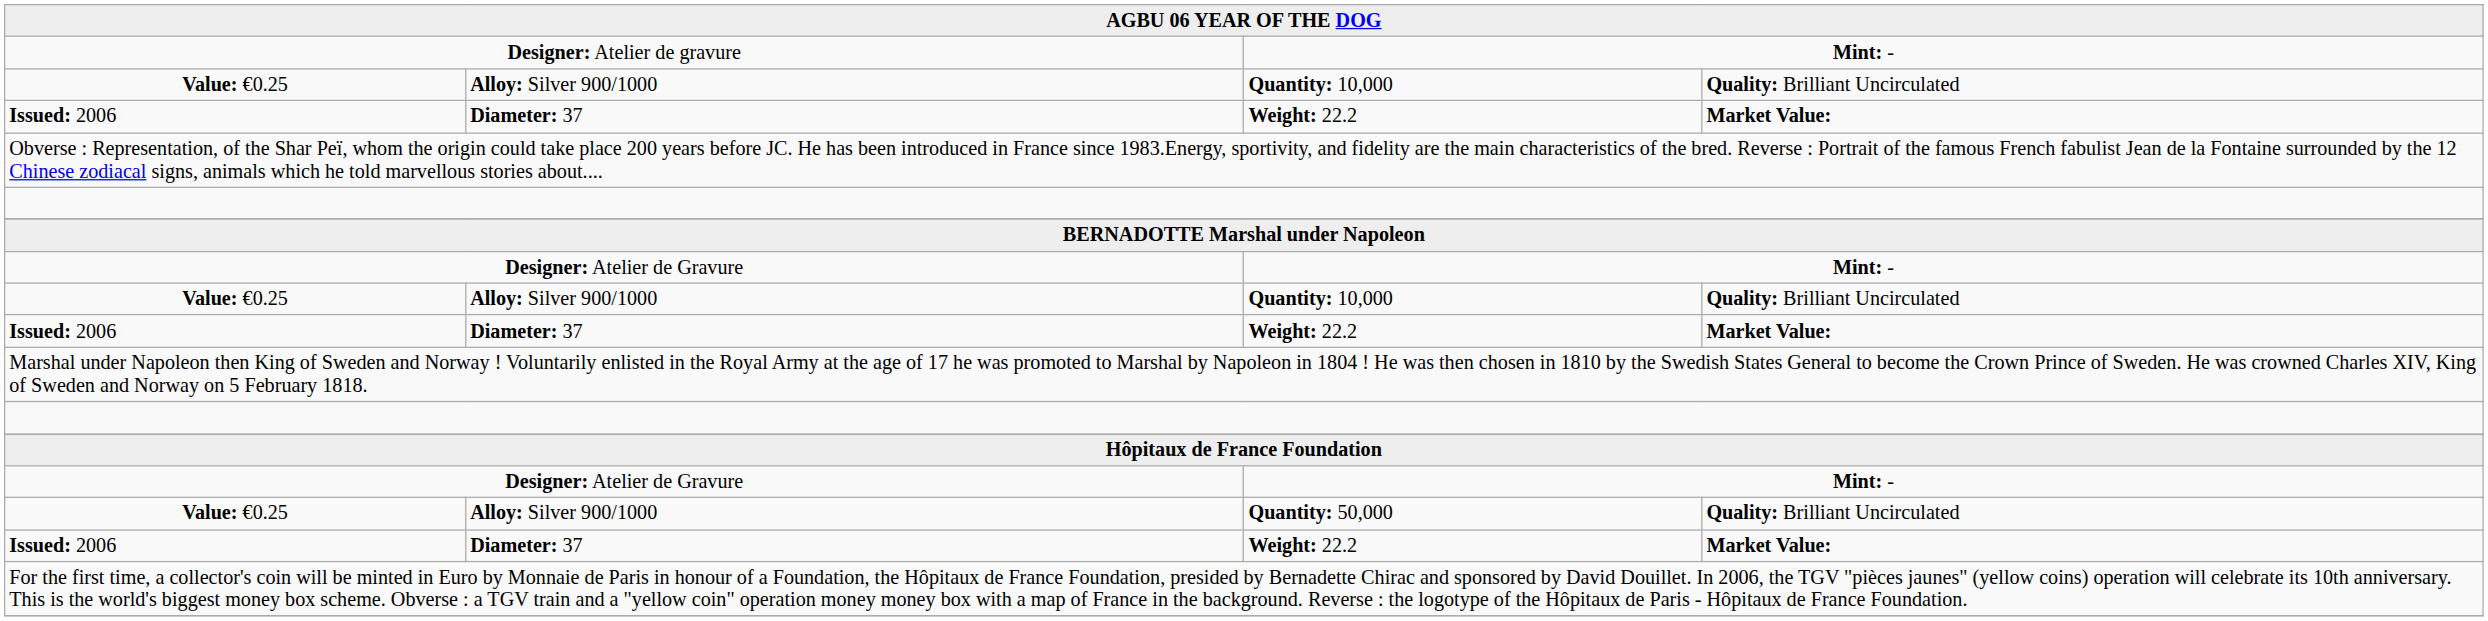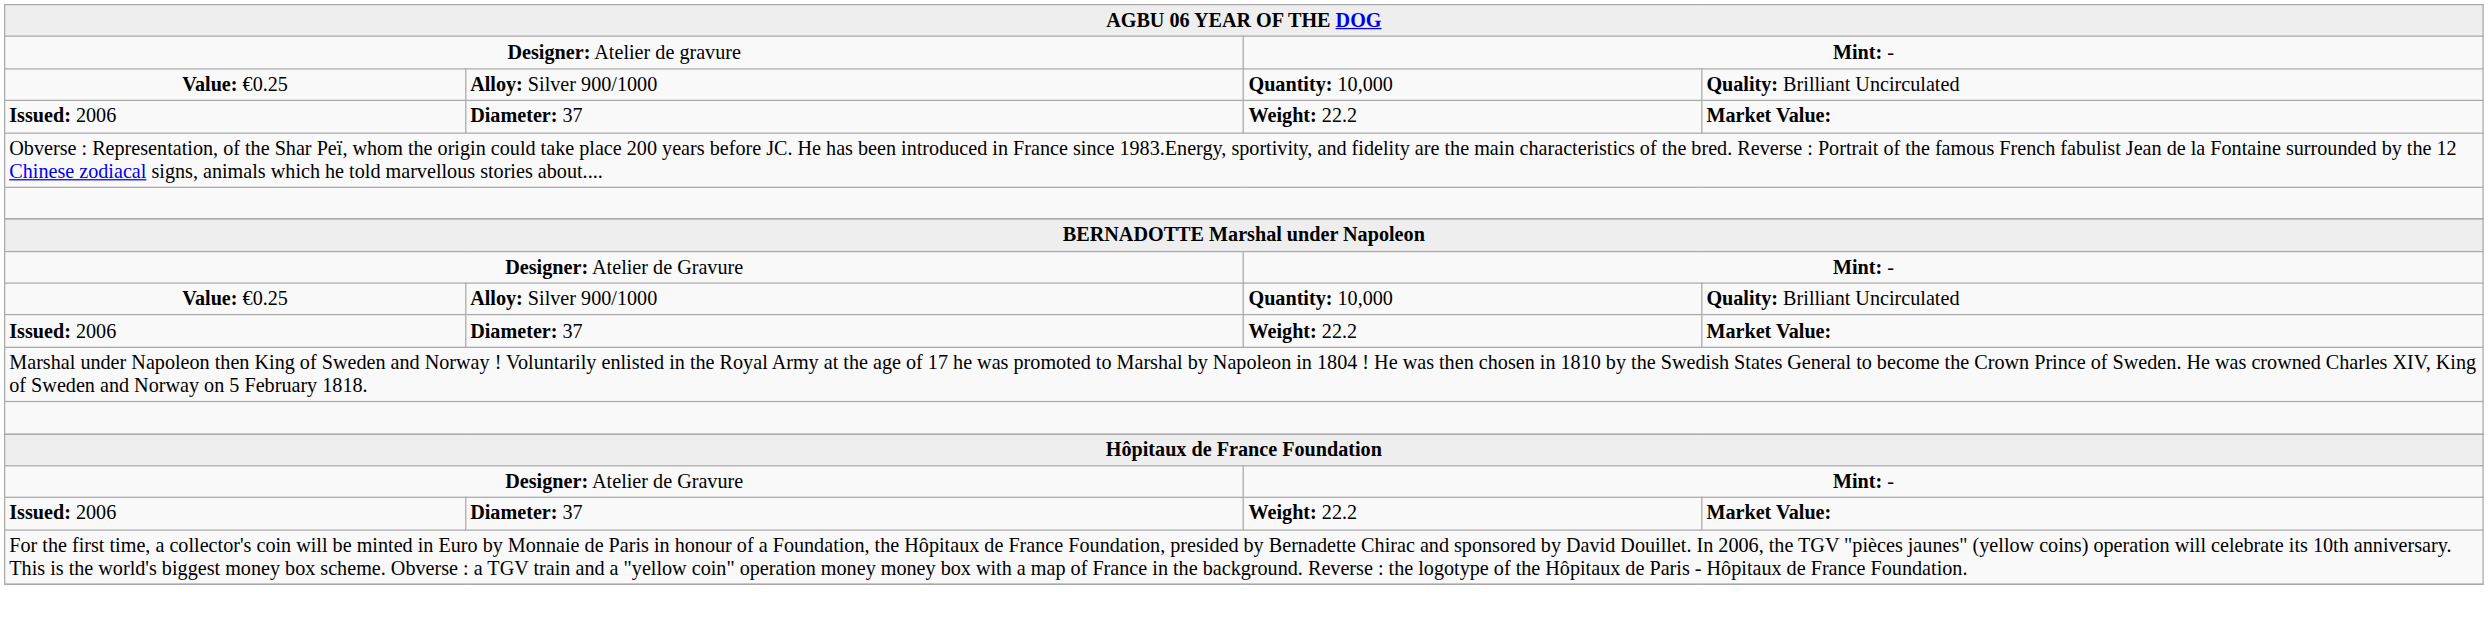- row: Value: €0.25 | Alloy: Silver 900/1000 | Quantity: 50,000 | Quality: Brilliant Uncirculated
